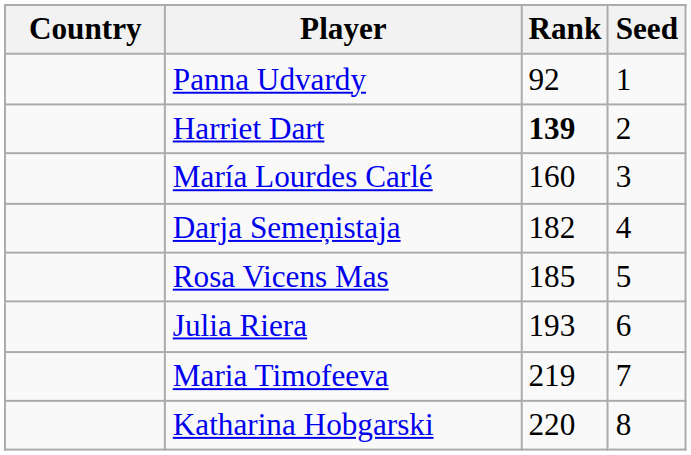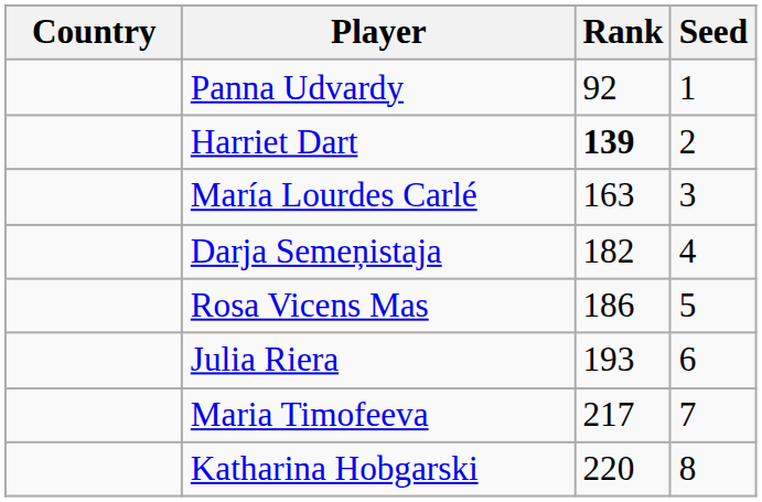María Lourdes Carlé | Rank: 160 -> 163
Rosa Vicens Mas | Rank: 185 -> 186
Maria Timofeeva | Rank: 219 -> 217
